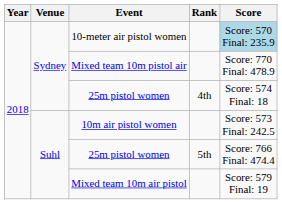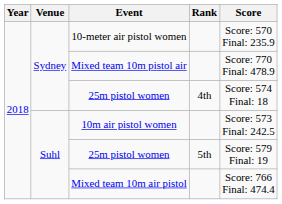10-meter air pistol women | Score: lightblue background -> no background
25m pistol women / 5th | Score: Score: 766 Final: 474.4 -> Score: 579 Final: 19
Mixed team 10m air pistol | Score: Score: 579 Final: 19 -> Score: 766 Final: 474.4
